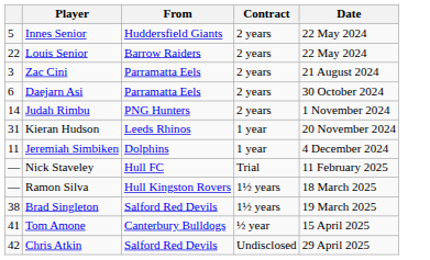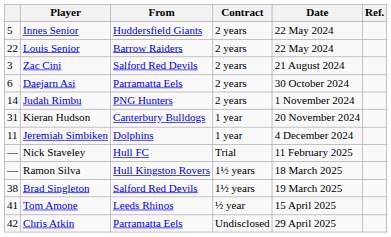+ column: Ref.
Zac Cini | From: Parramatta Eels -> Salford Red Devils
Kieran Hudson | From: Leeds Rhinos -> Canterbury Bulldogs
Tom Amone | From: Canterbury Bulldogs -> Leeds Rhinos
Chris Atkin | From: Salford Red Devils -> Parramatta Eels
